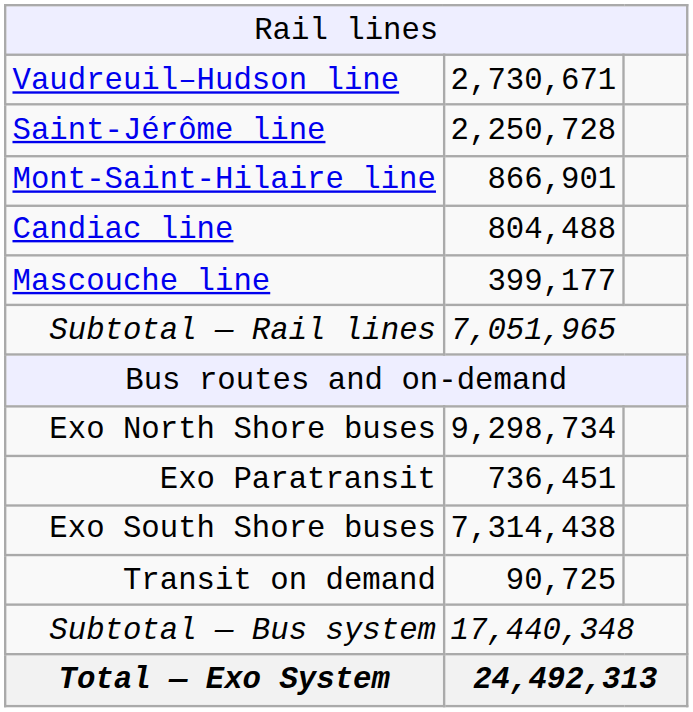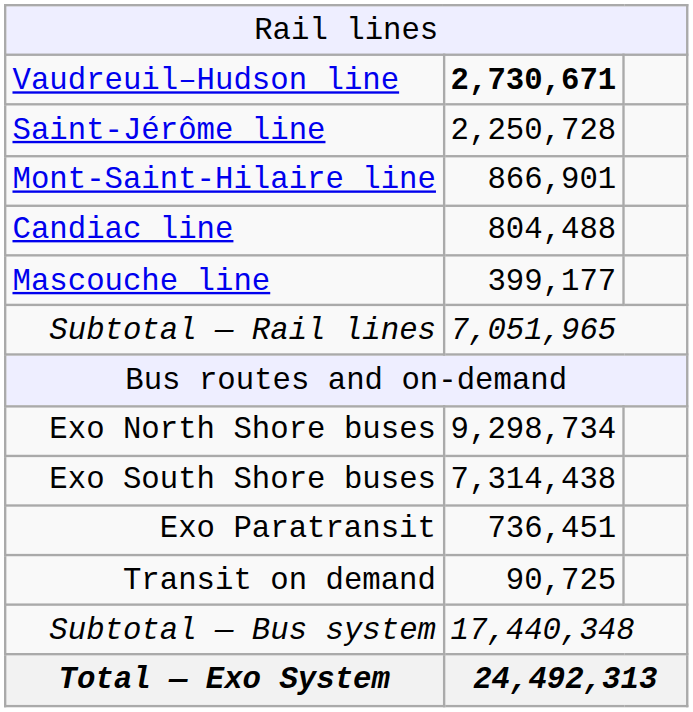Vaudreuil–Hudson line | column 2: normal -> bold
rows swapped: Exo South Shore buses <-> Exo Paratransit
